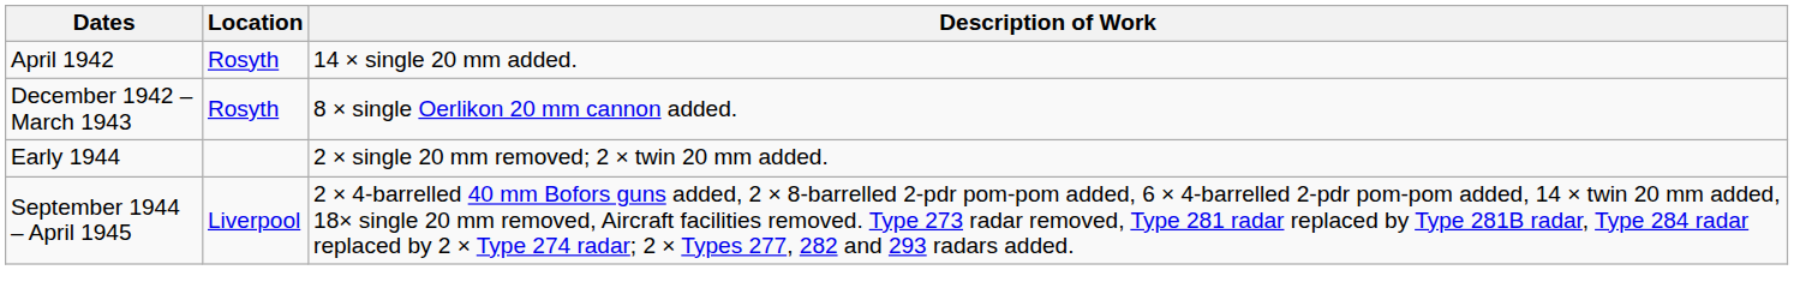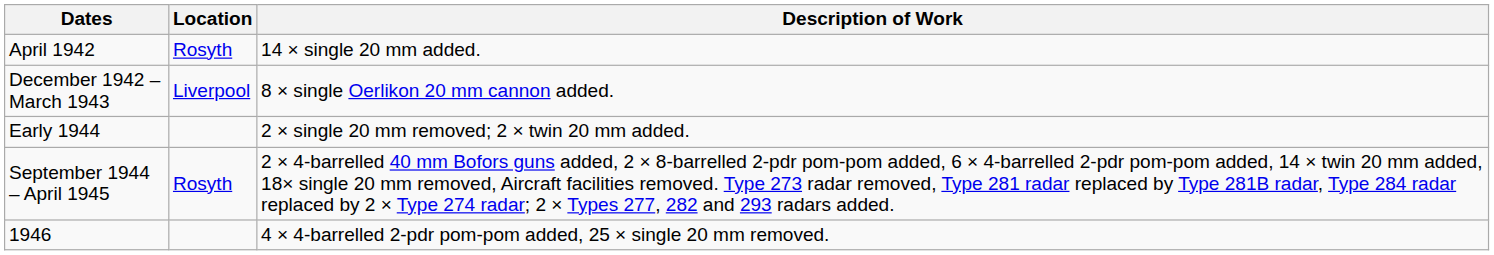December 1942 – March 1943 | Location: Rosyth -> Liverpool
September 1944 – April 1945 | Location: Liverpool -> Rosyth
+ row: 1946 | 4 × 4-barrelled 2-pdr pom-pom added, 25 × single 20 mm removed.
